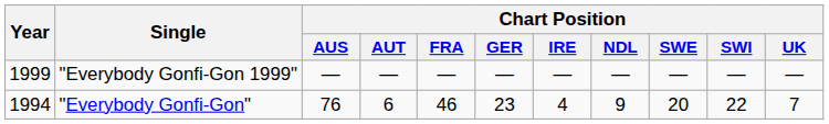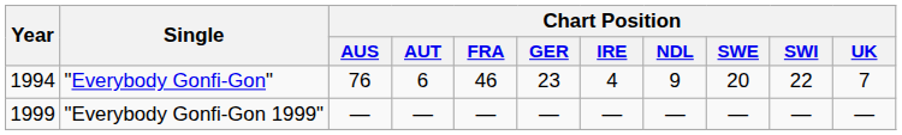rows swapped: "Everybody Gonfi-Gon" <-> "Everybody Gonfi-Gon 1999"
